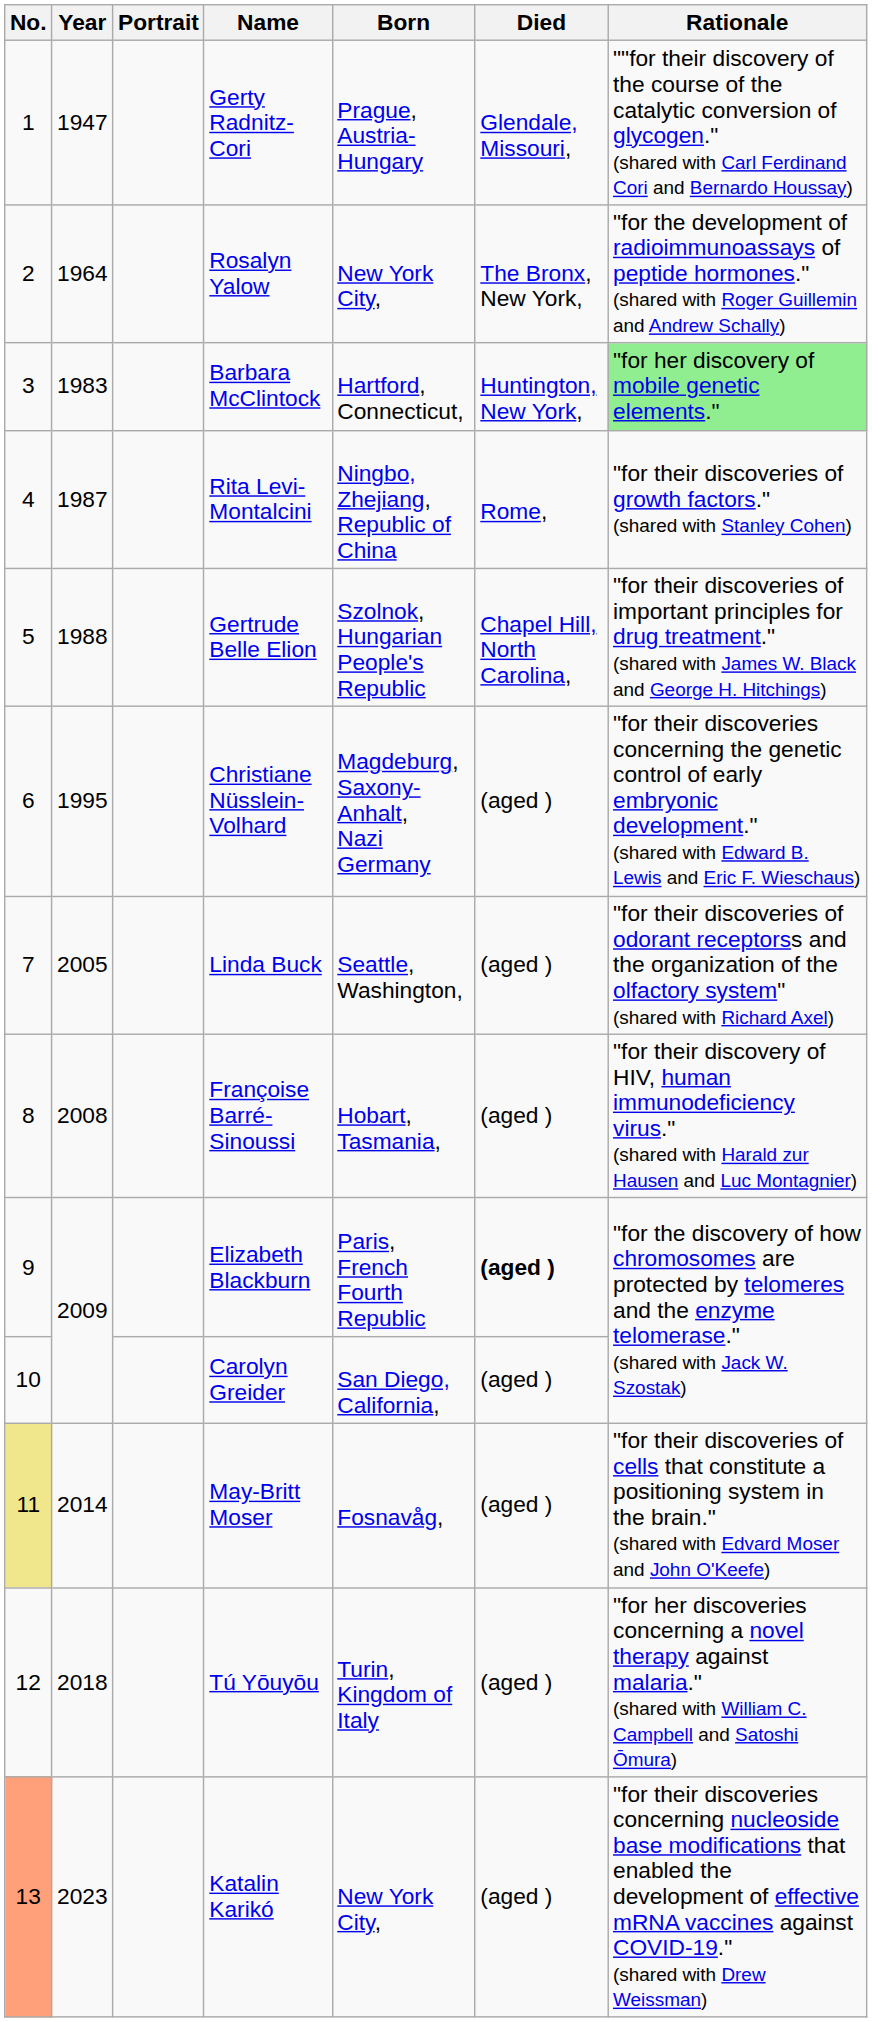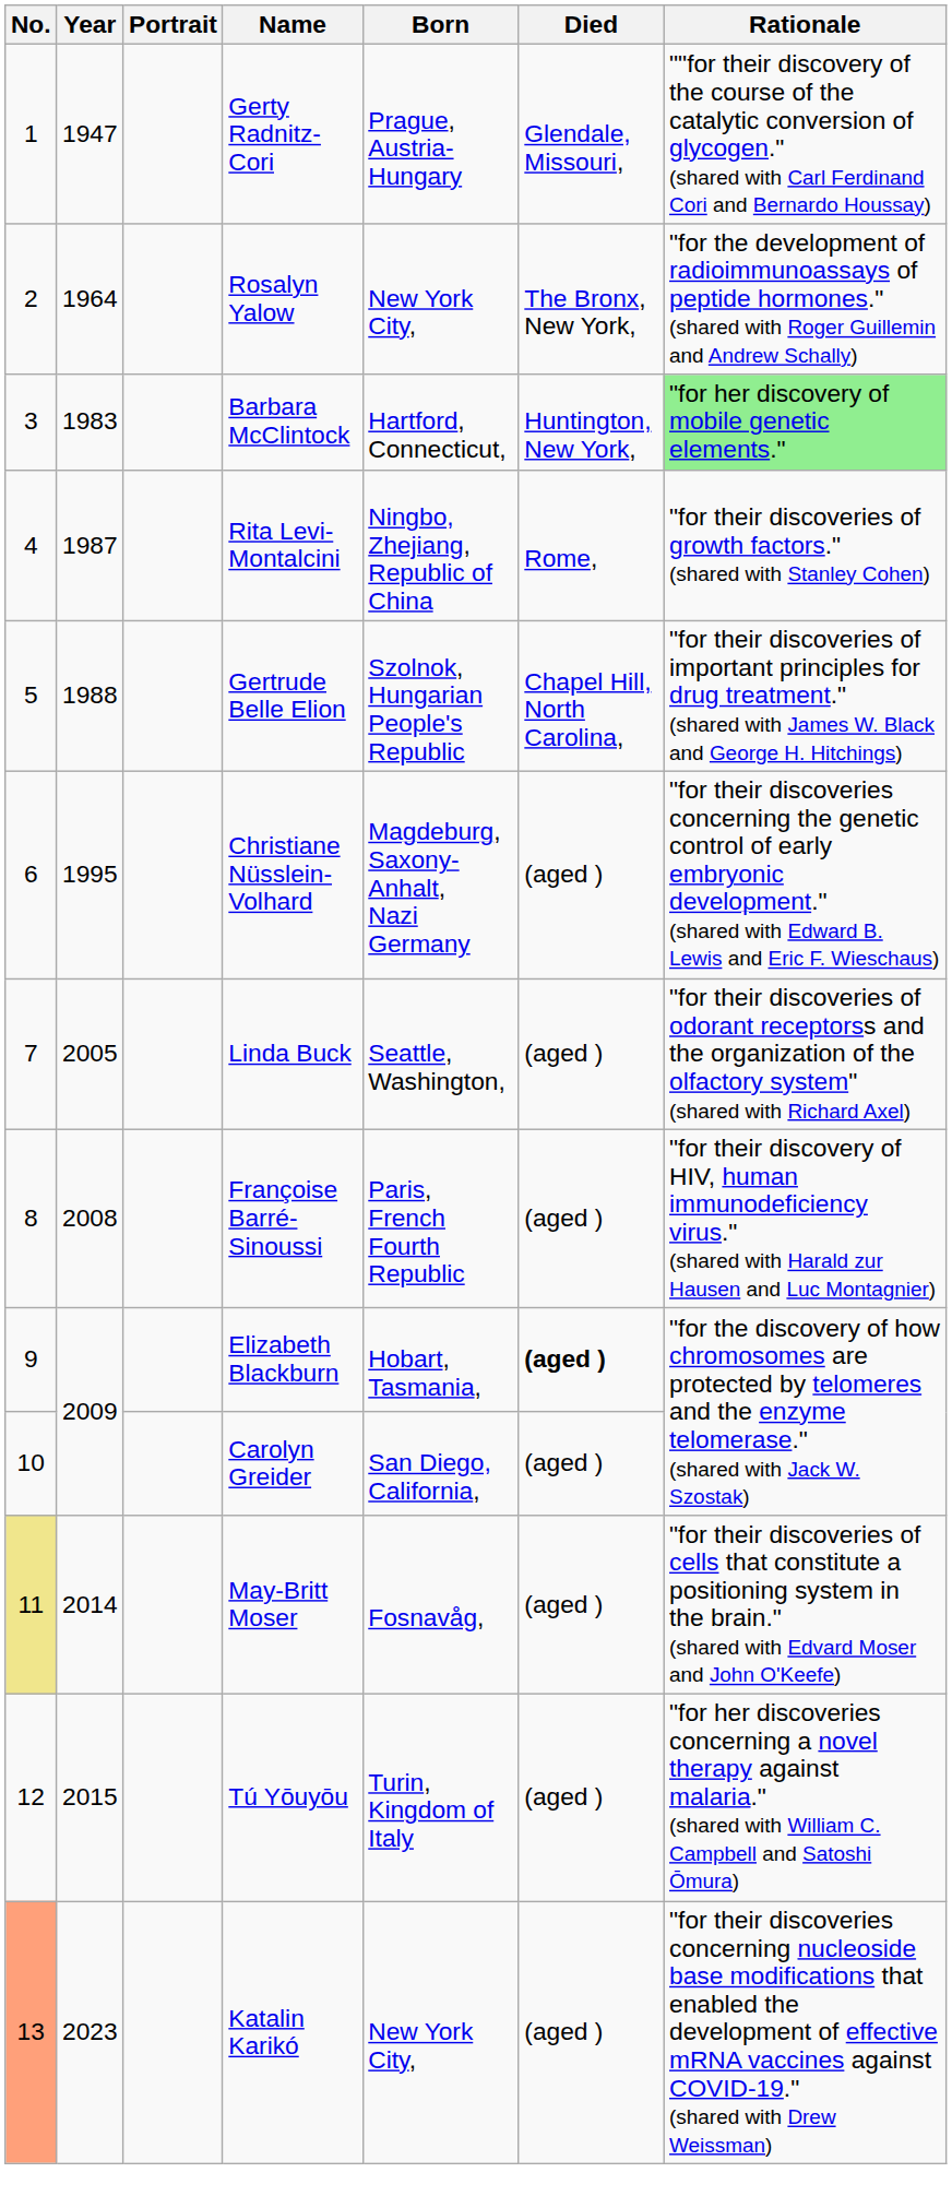Françoise Barré-Sinoussi | Born: Hobart, Tasmania, -> Paris, French Fourth Republic
Elizabeth Blackburn | Born: Paris, French Fourth Republic -> Hobart, Tasmania,
Tú Yōuyōu | Year: 2018 -> 2015
